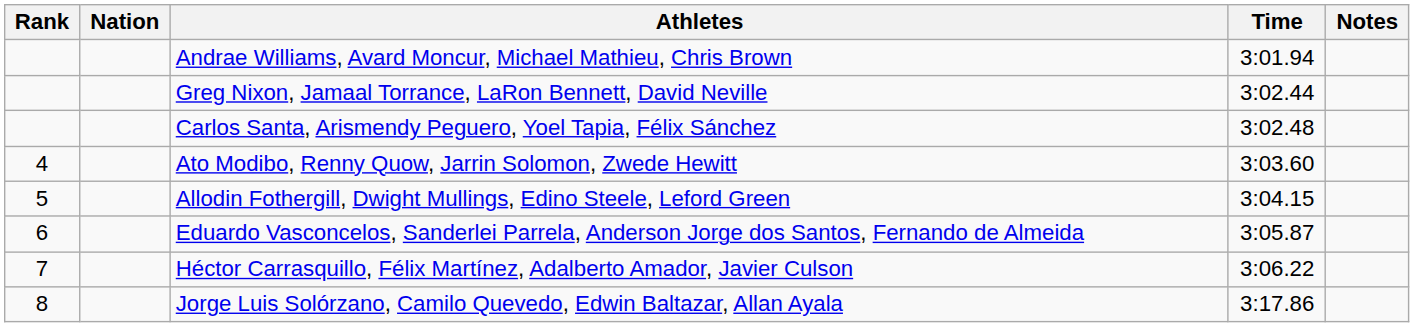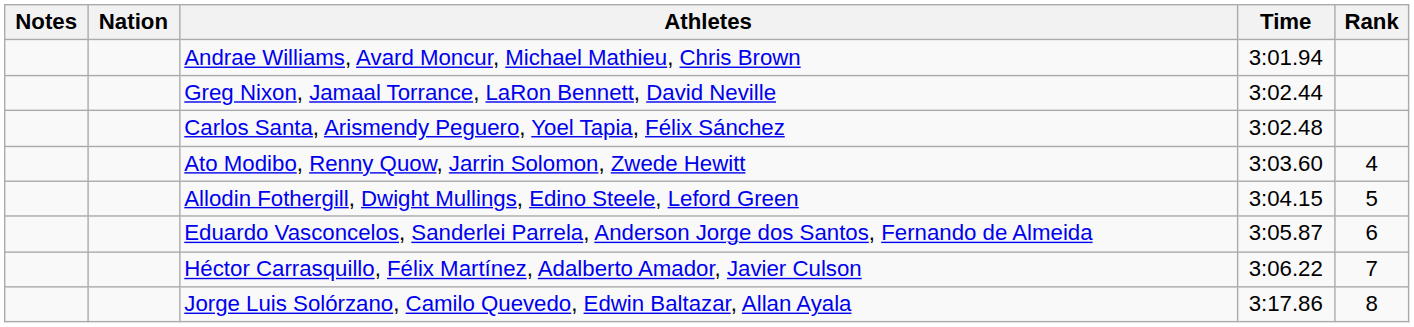columns swapped: Rank <-> Notes
